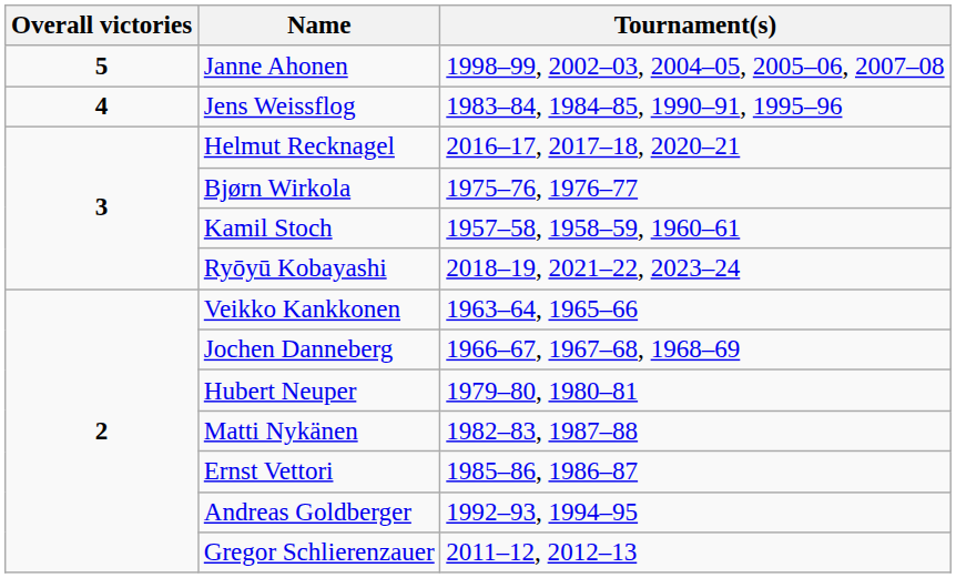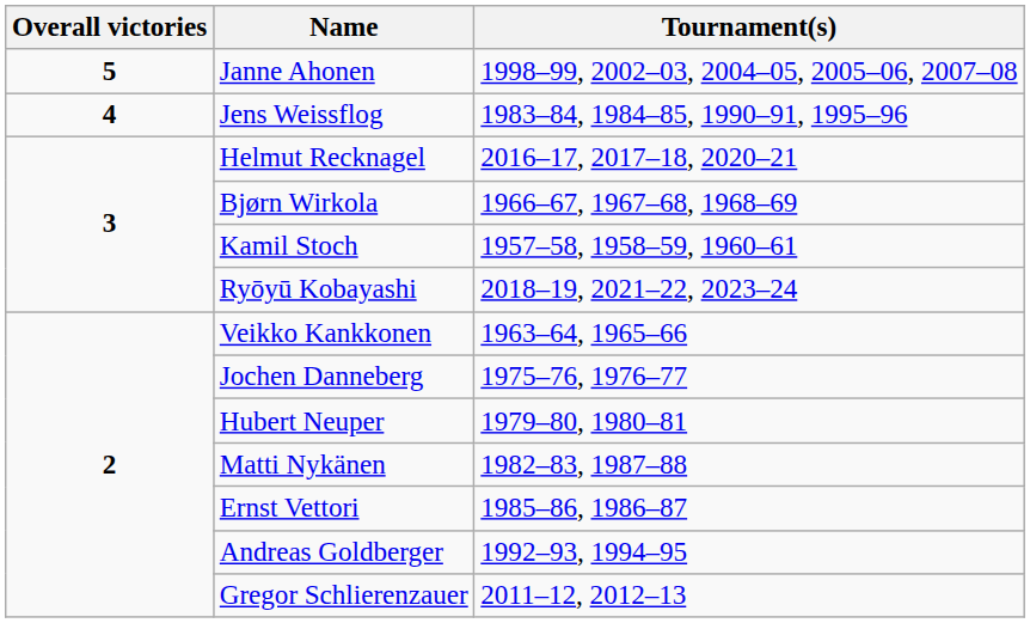Bjørn Wirkola | Tournament(s): 1975–76, 1976–77 -> 1966–67, 1967–68, 1968–69
Jochen Danneberg | Tournament(s): 1966–67, 1967–68, 1968–69 -> 1975–76, 1976–77
